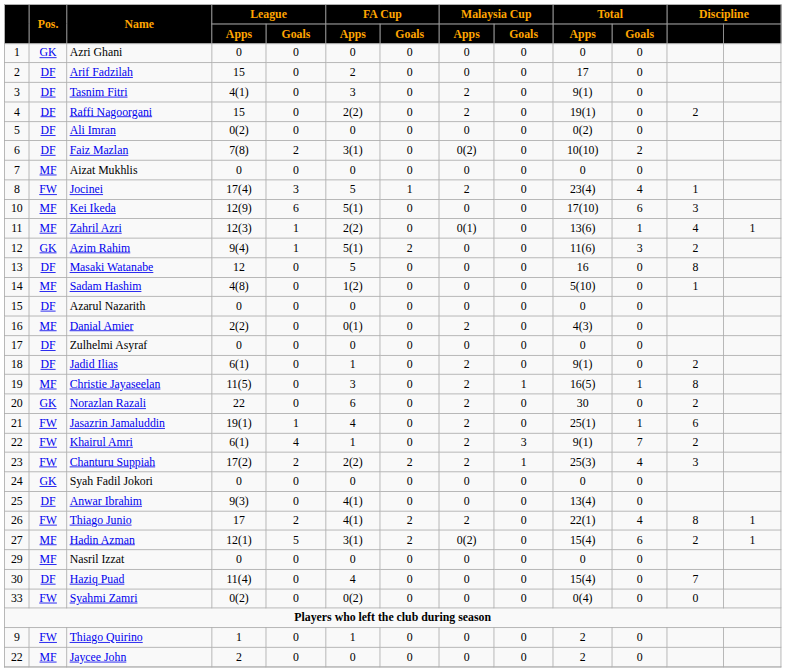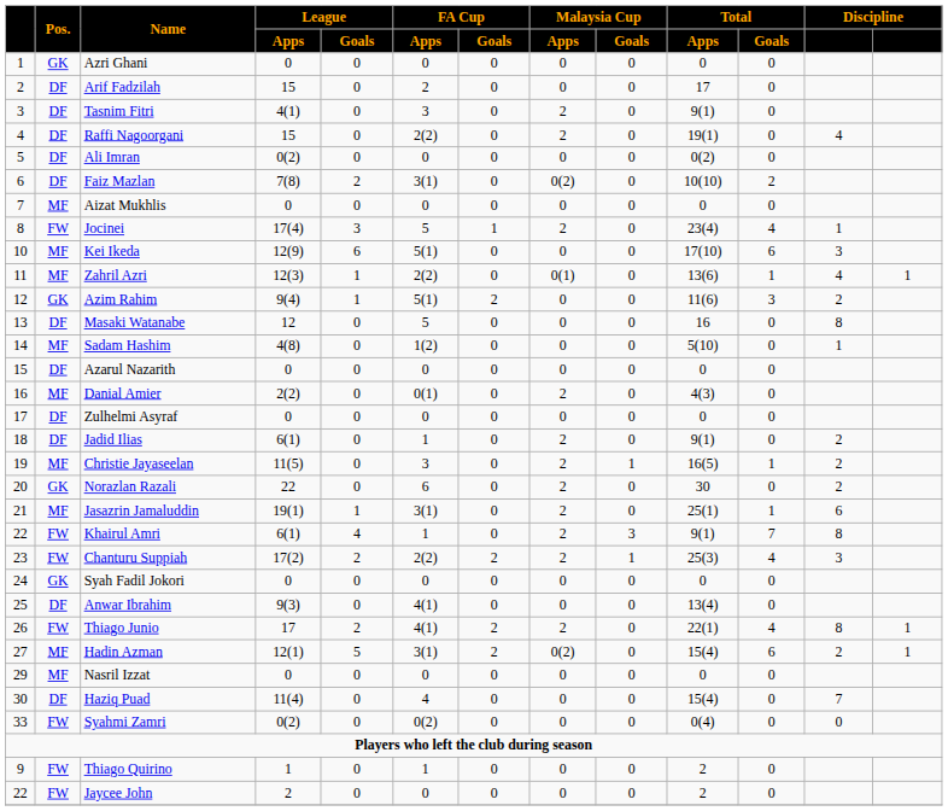Raffi Nagoorgani | column 12: 2 -> 4
Christie Jayaseelan | column 12: 8 -> 2
Jasazrin Jamaluddin | Pos.: FW -> MF
Jasazrin Jamaluddin | FA Cup / Apps: 4 -> 3(1)
Khairul Amri | column 12: 2 -> 8
Jaycee John | Pos.: MF -> FW
